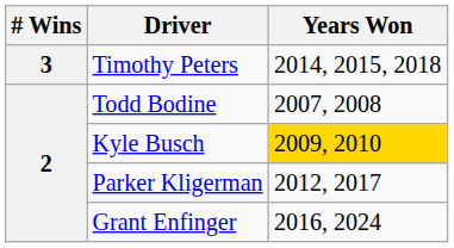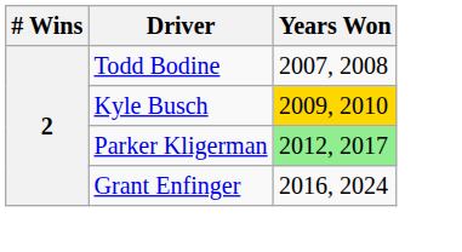- row: 3 | Timothy Peters | 2014, 2015, 2018
Parker Kligerman | Years Won: no background -> lightgreen background
